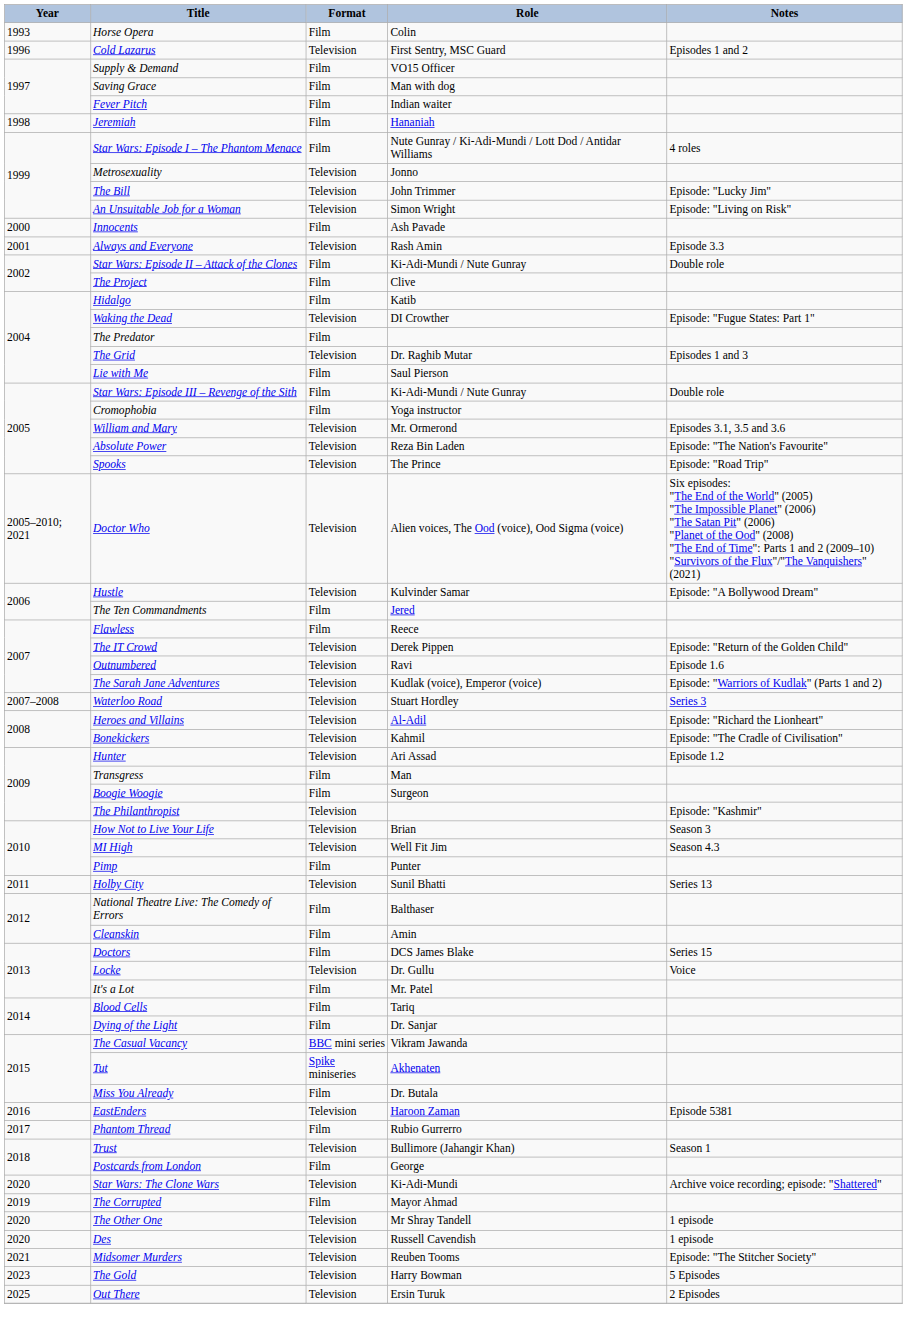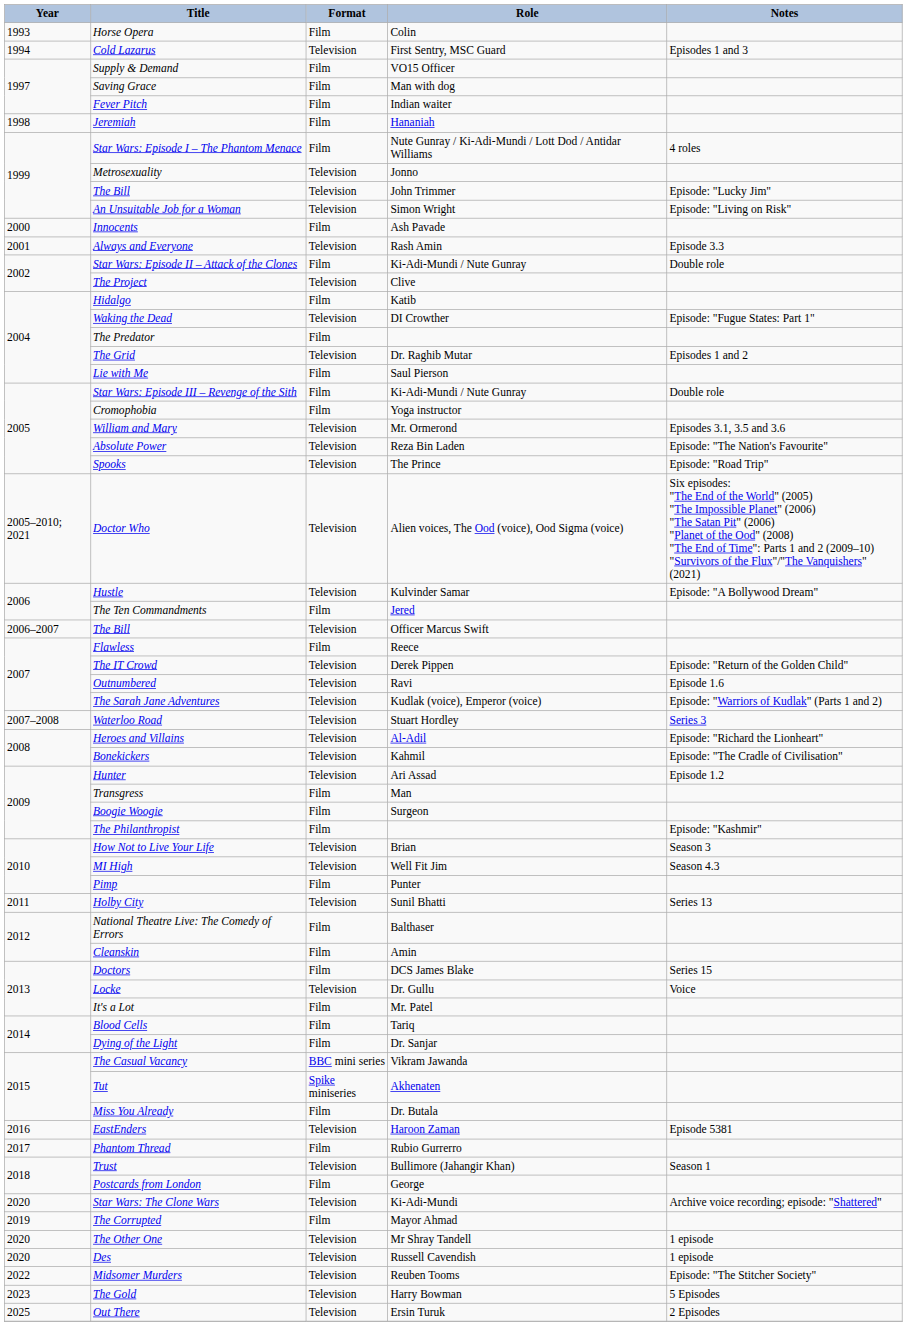Cold Lazarus | Year: 1996 -> 1994
Cold Lazarus | Notes: Episodes 1 and 2 -> Episodes 1 and 3
The Project | Format: Film -> Television
The Grid | Notes: Episodes 1 and 3 -> Episodes 1 and 2
+ row: 2006–2007 | The Bill | Television | Officer Marcus Swift
The Philanthropist | Format: Television -> Film
Midsomer Murders | Year: 2021 -> 2022
